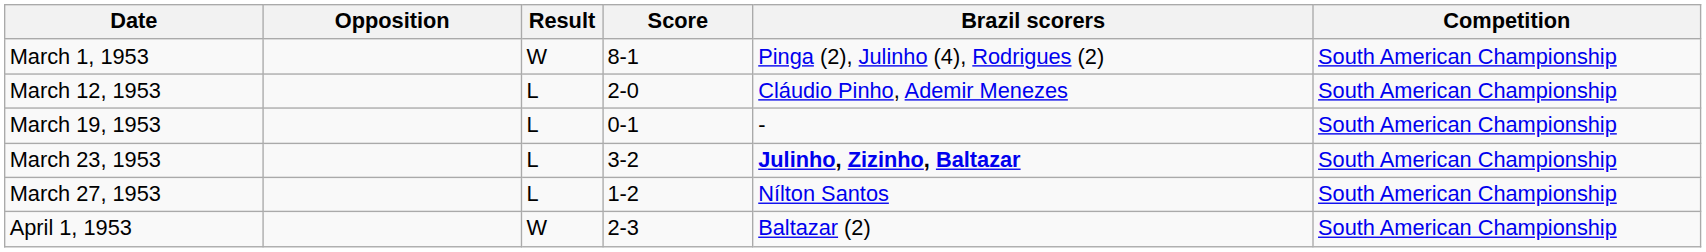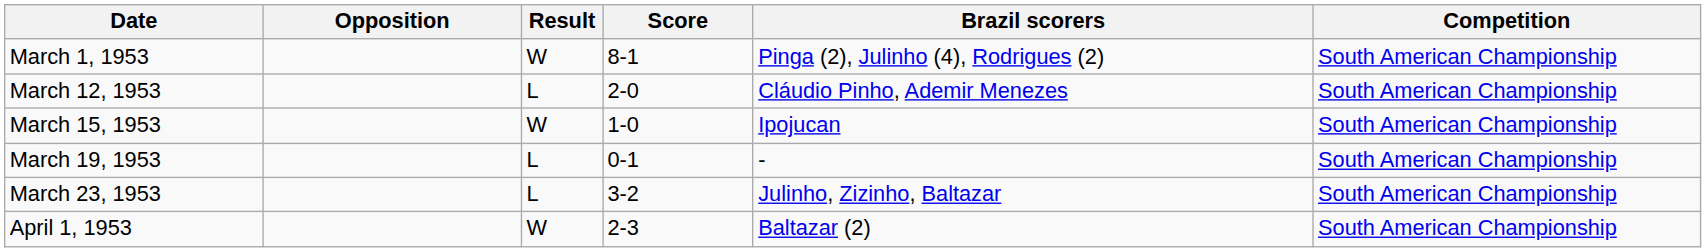+ row: March 15, 1953 | W | 1-0 | Ipojucan | South American Championship
March 23, 1953 | Brazil scorers: bold -> normal
- row: March 27, 1953 | L | 1-2 | Nílton Santos | South American Championship
